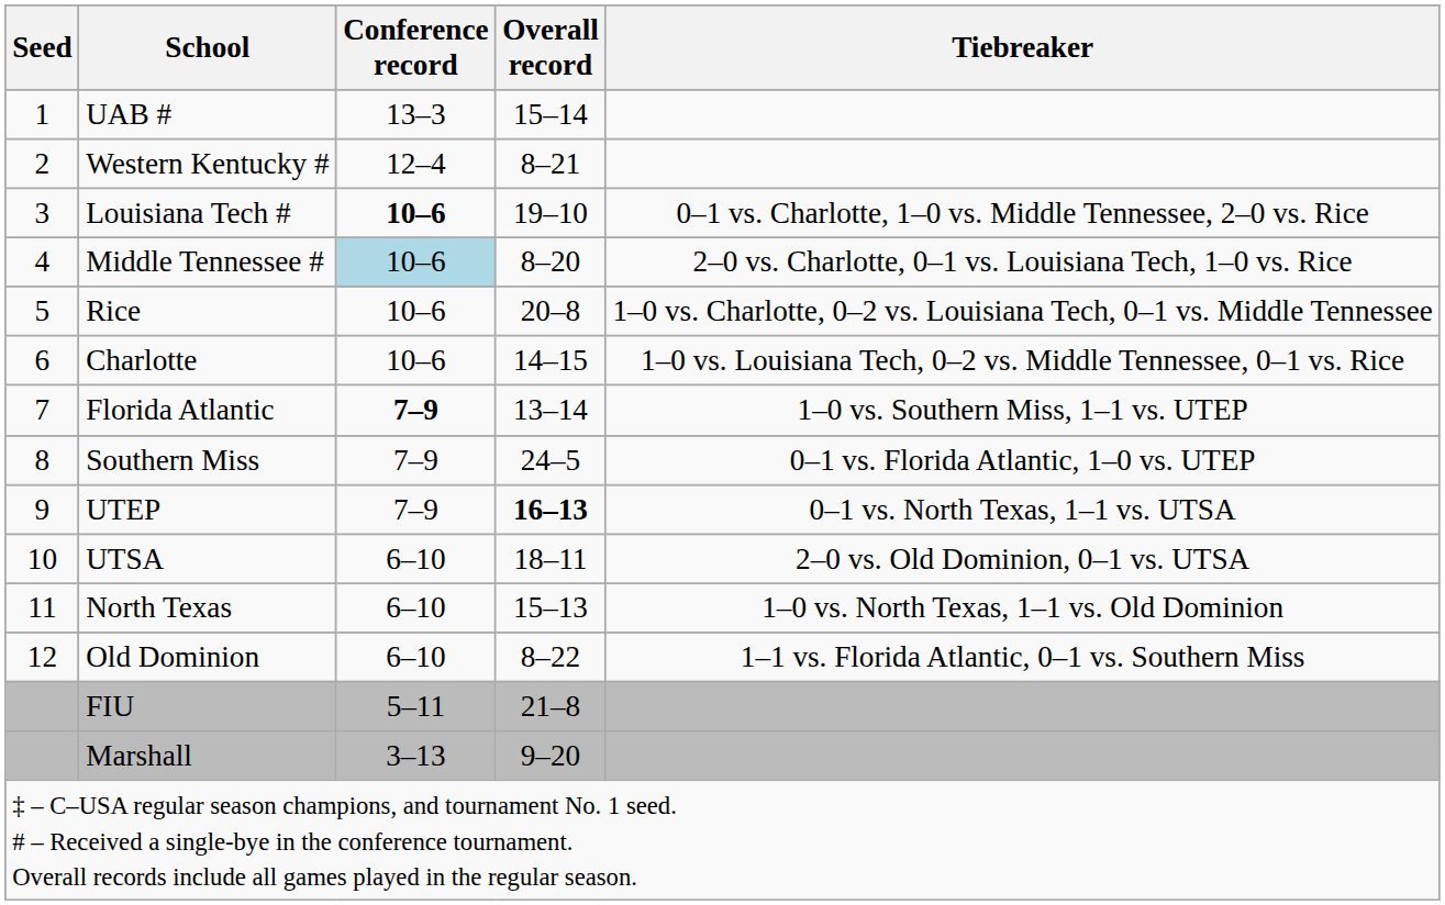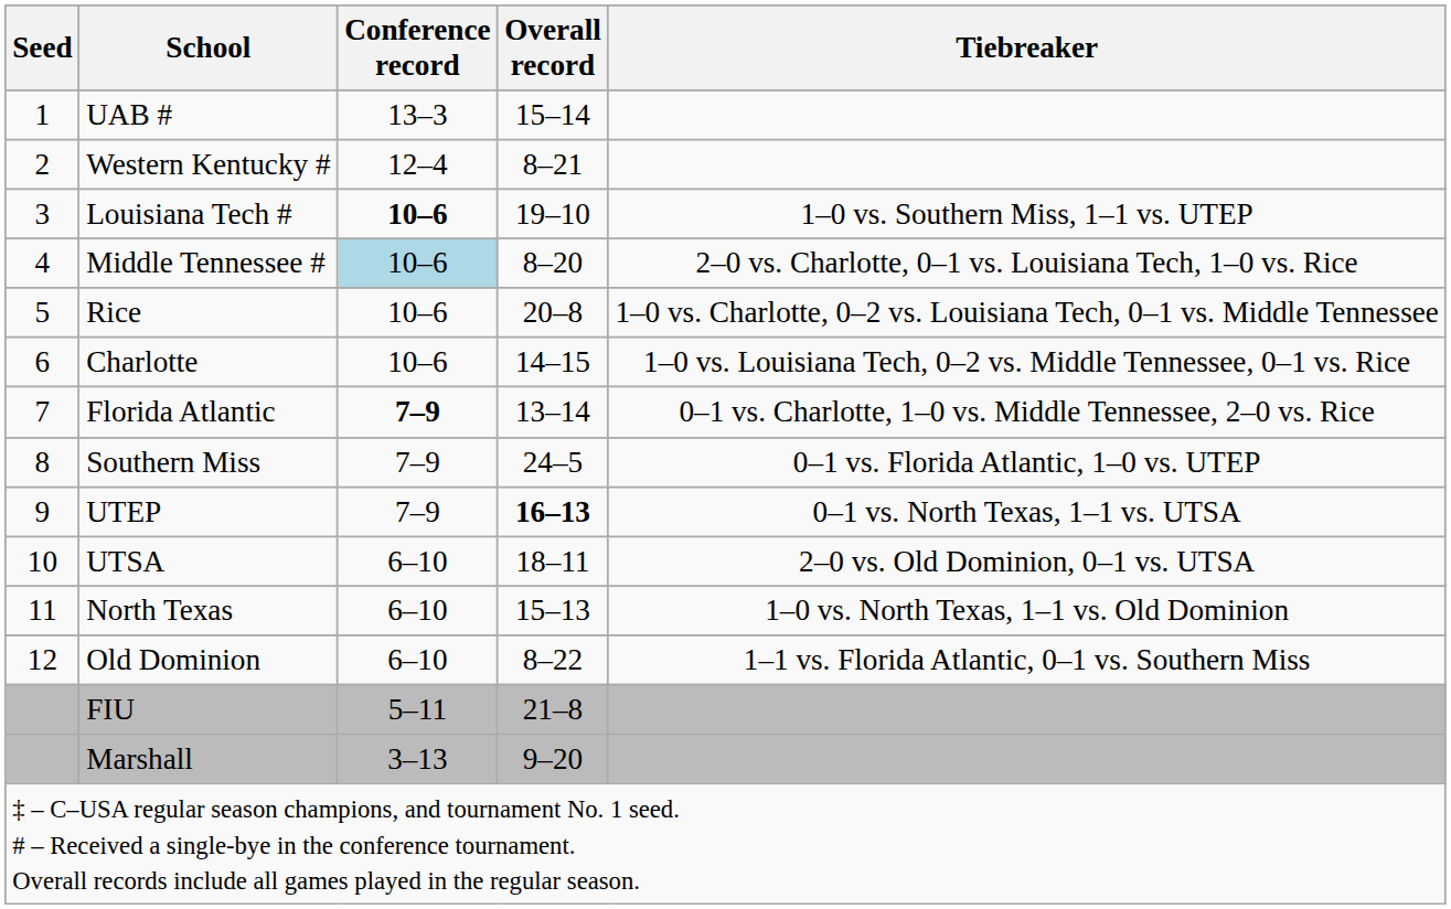Louisiana Tech # | Tiebreaker: 0–1 vs. Charlotte, 1–0 vs. Middle Tennessee, 2–0 vs. Rice -> 1–0 vs. Southern Miss, 1–1 vs. UTEP
Florida Atlantic | Tiebreaker: 1–0 vs. Southern Miss, 1–1 vs. UTEP -> 0–1 vs. Charlotte, 1–0 vs. Middle Tennessee, 2–0 vs. Rice
